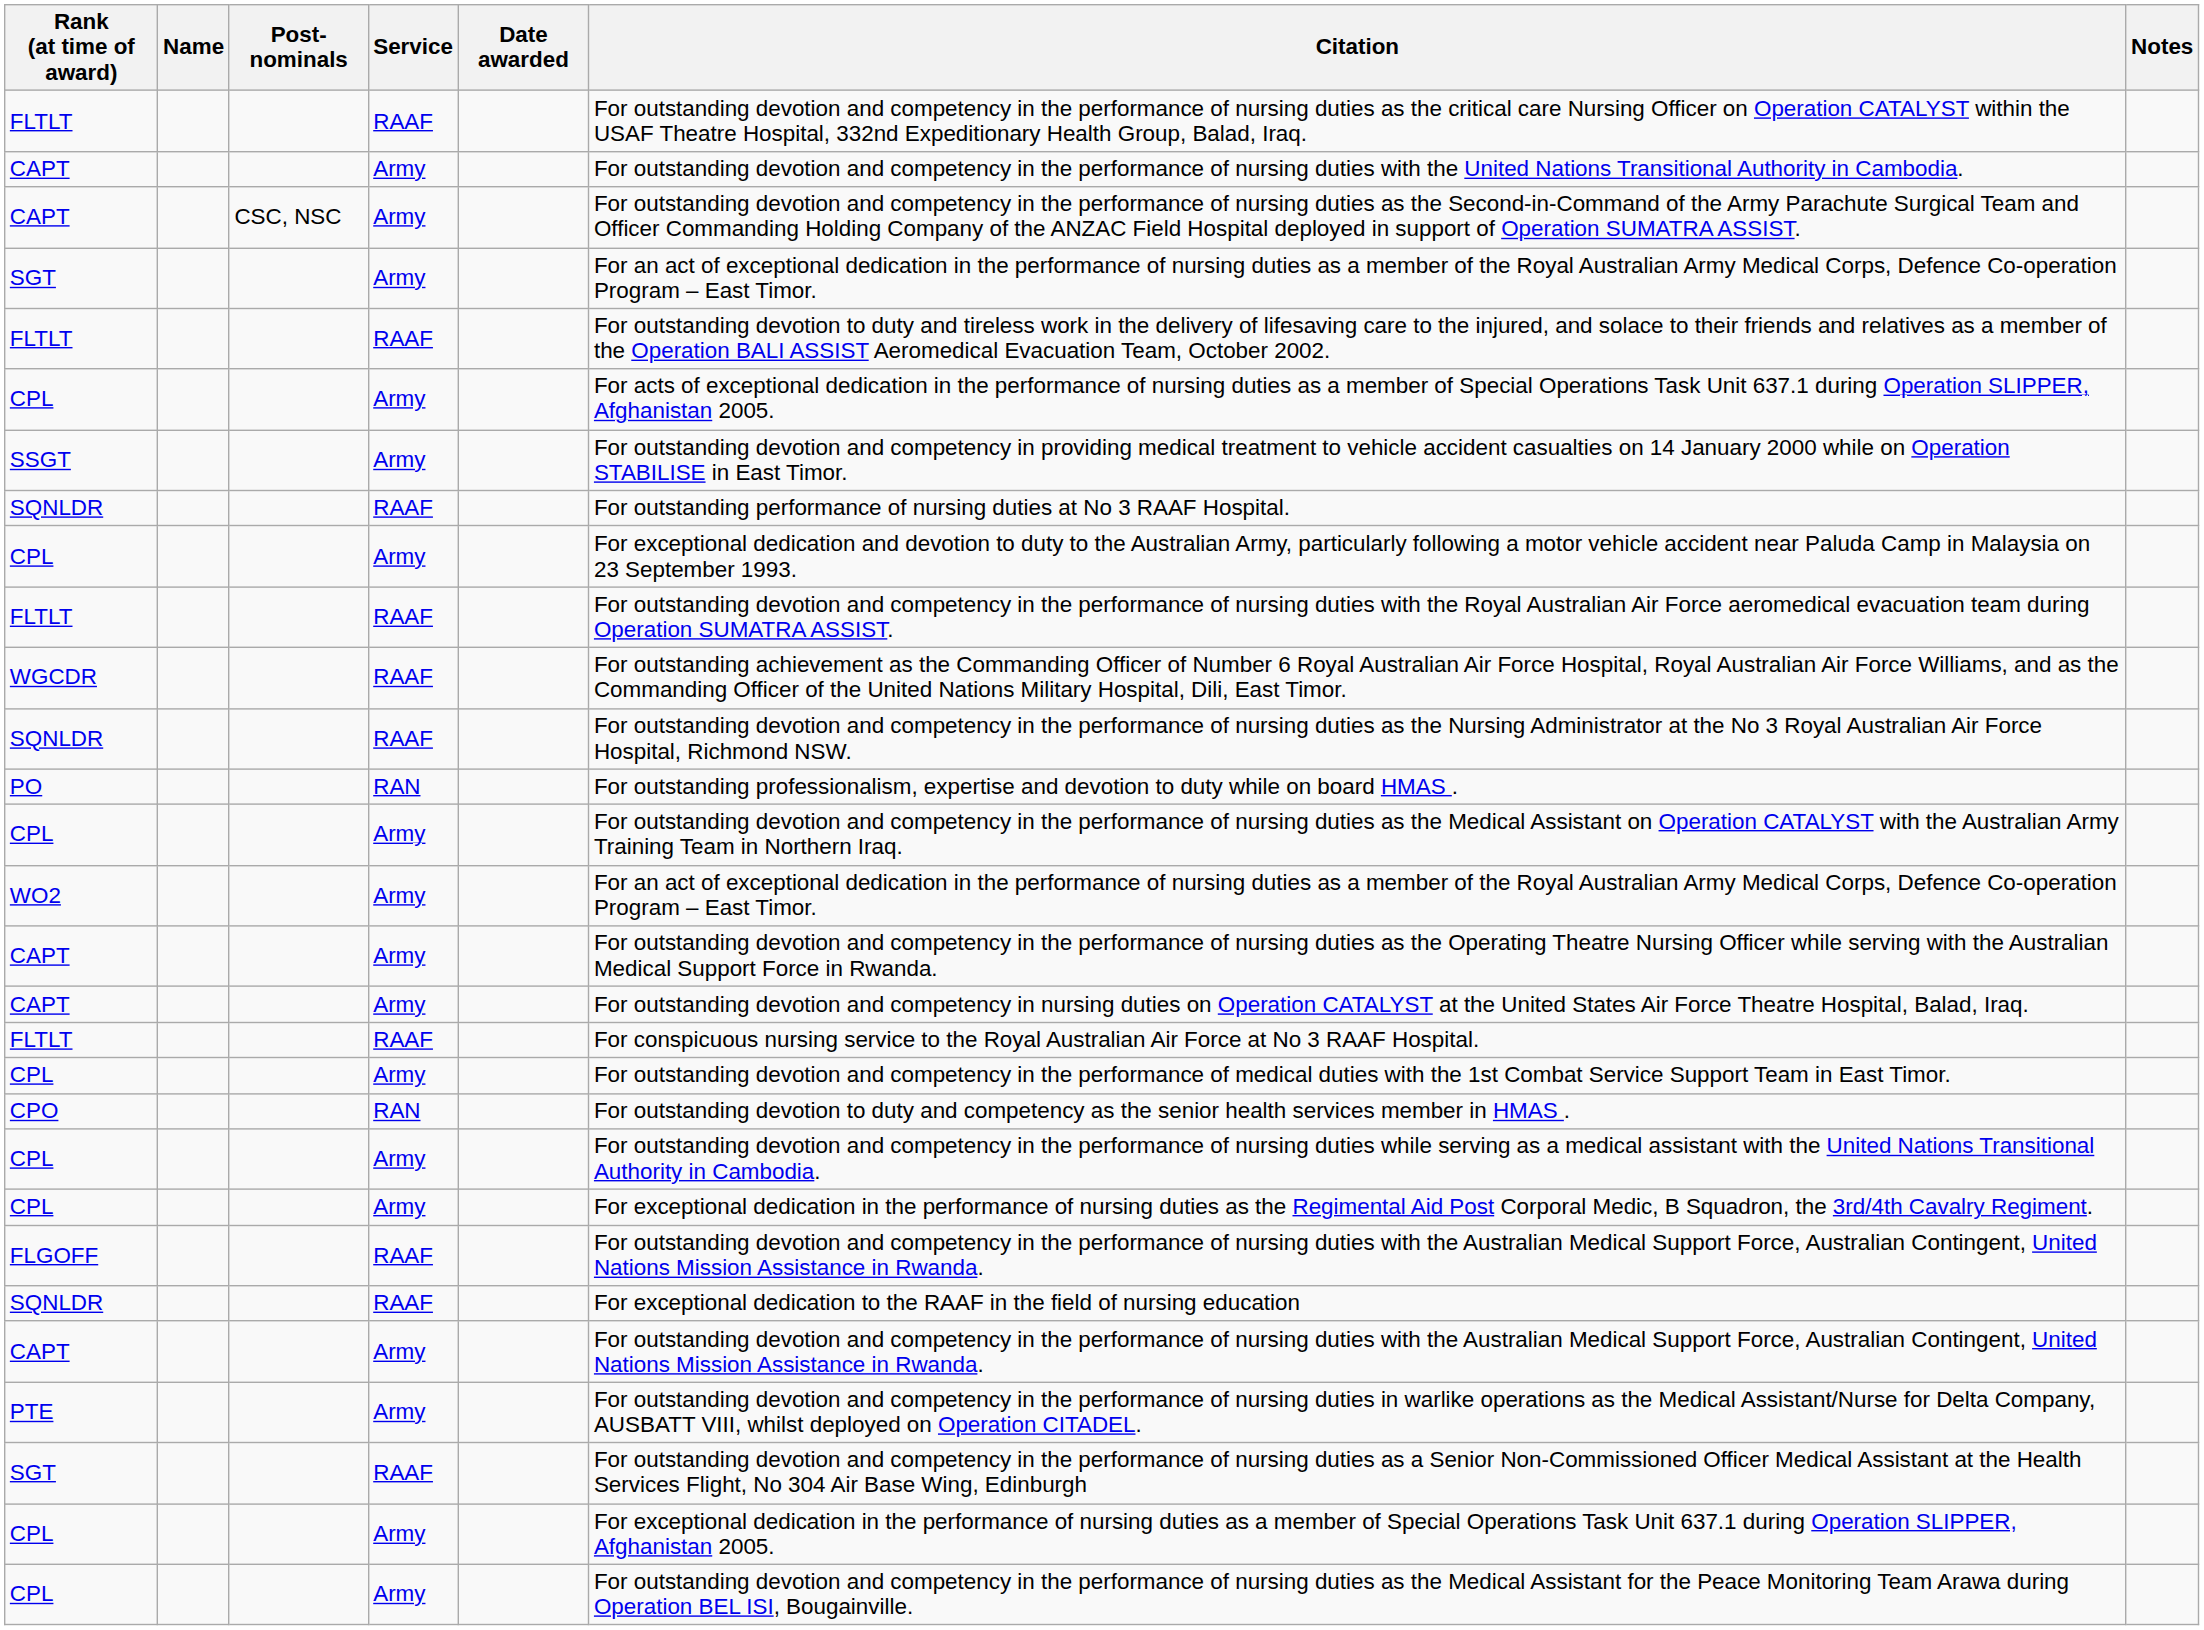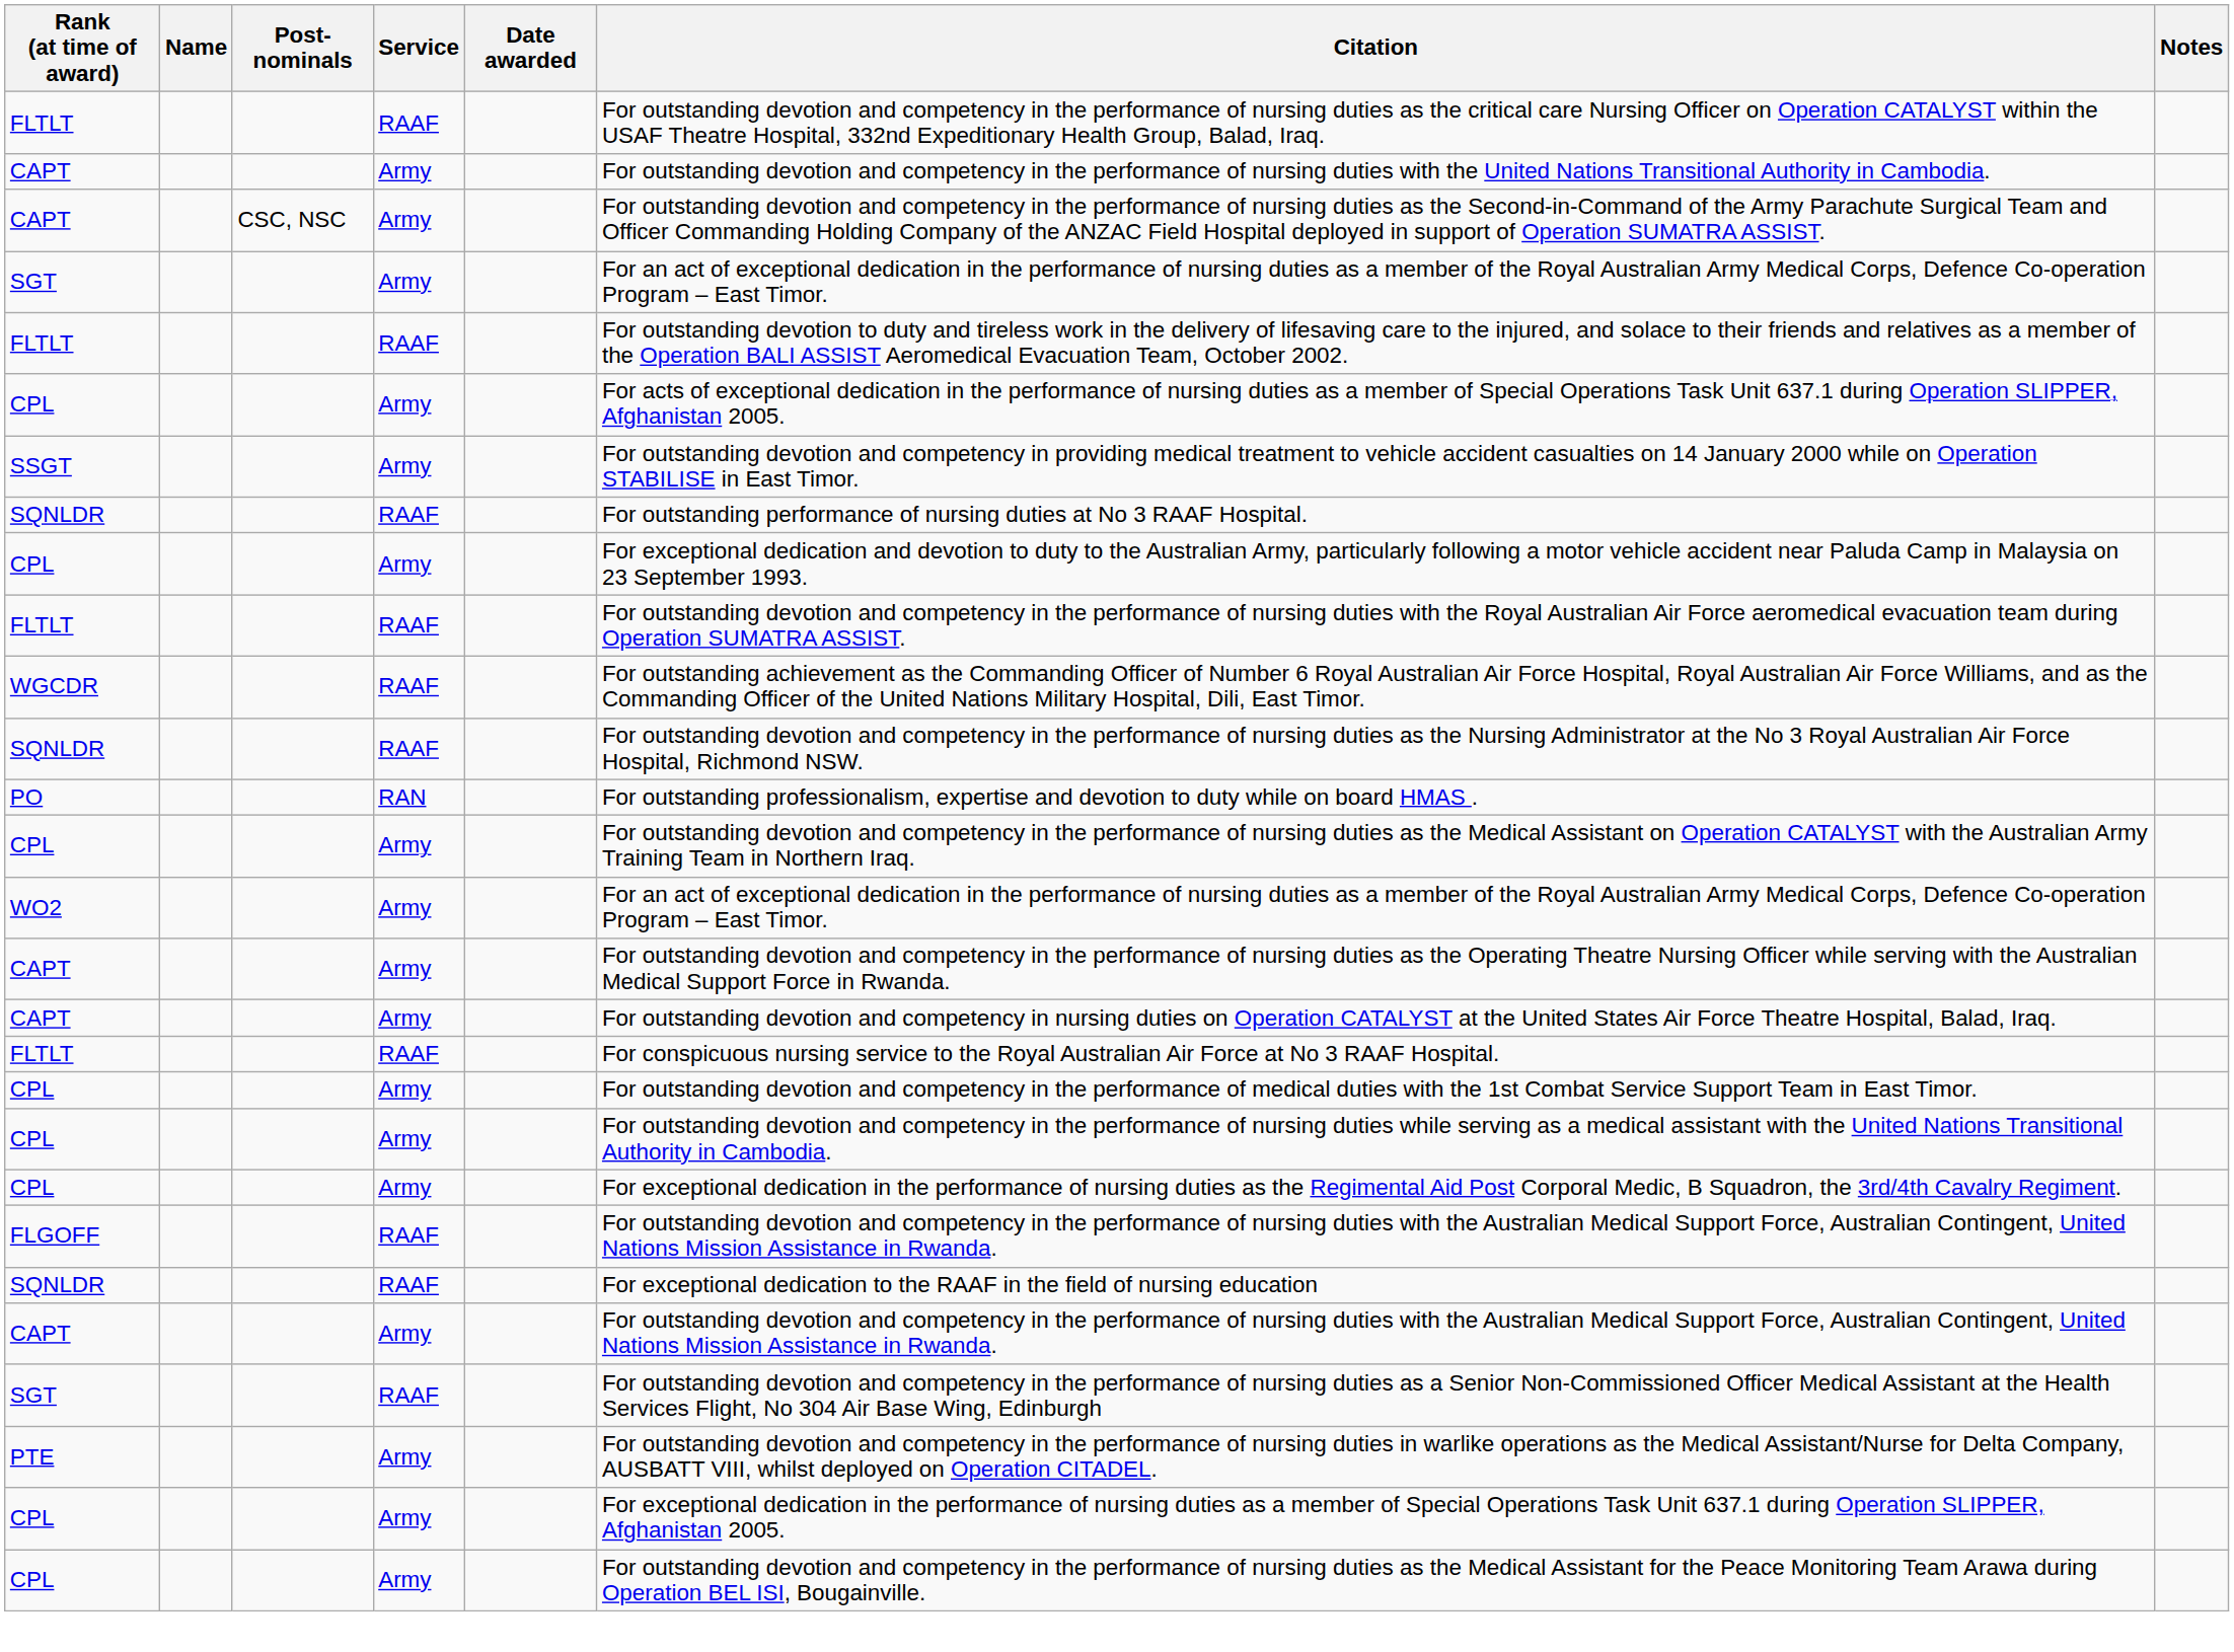- row: CPO | RAN | For outstanding devotion to duty and competency as the senior health services member in HMAS .
rows swapped: SGT / RAAF <-> PTE
